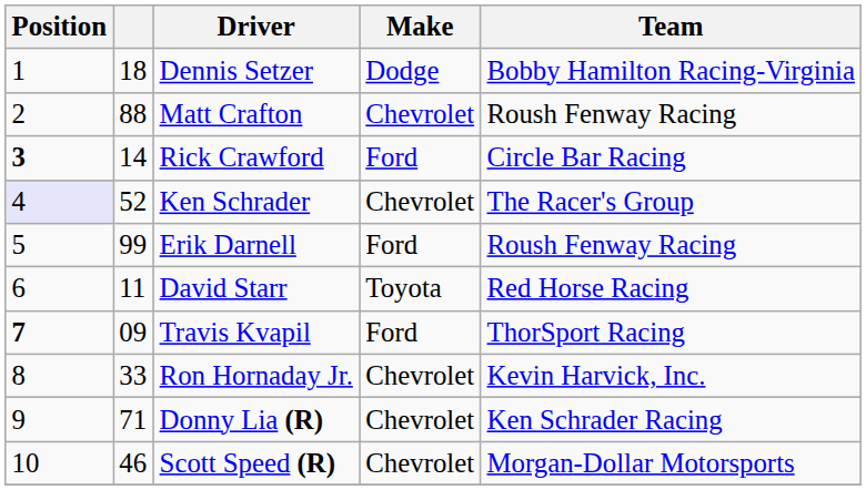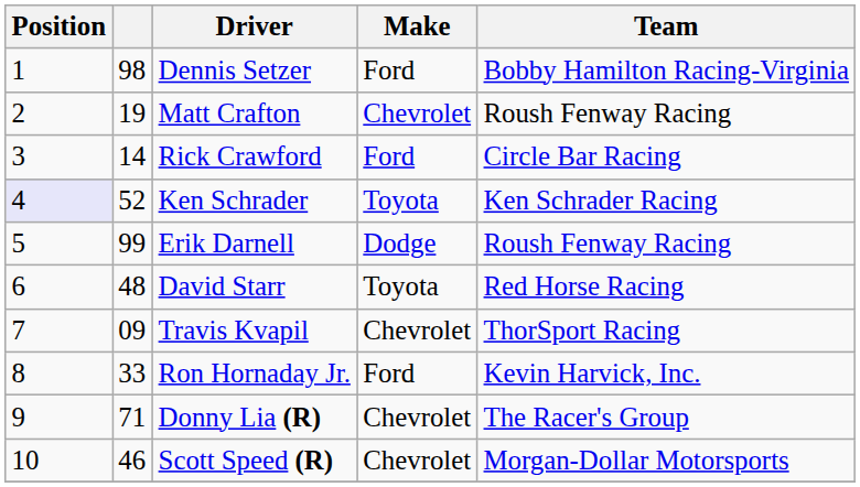Dennis Setzer | column 2: 18 -> 98
Dennis Setzer | Make: Dodge -> Ford
Matt Crafton | column 2: 88 -> 19
Rick Crawford | Position: bold -> normal
Ken Schrader | Make: Chevrolet -> Toyota
Ken Schrader | Team: The Racer's Group -> Ken Schrader Racing
Erik Darnell | Make: Ford -> Dodge
David Starr | column 2: 11 -> 48
Travis Kvapil | Position: bold -> normal
Travis Kvapil | Make: Ford -> Chevrolet
Ron Hornaday Jr. | Make: Chevrolet -> Ford
Donny Lia (R) | Team: Ken Schrader Racing -> The Racer's Group
